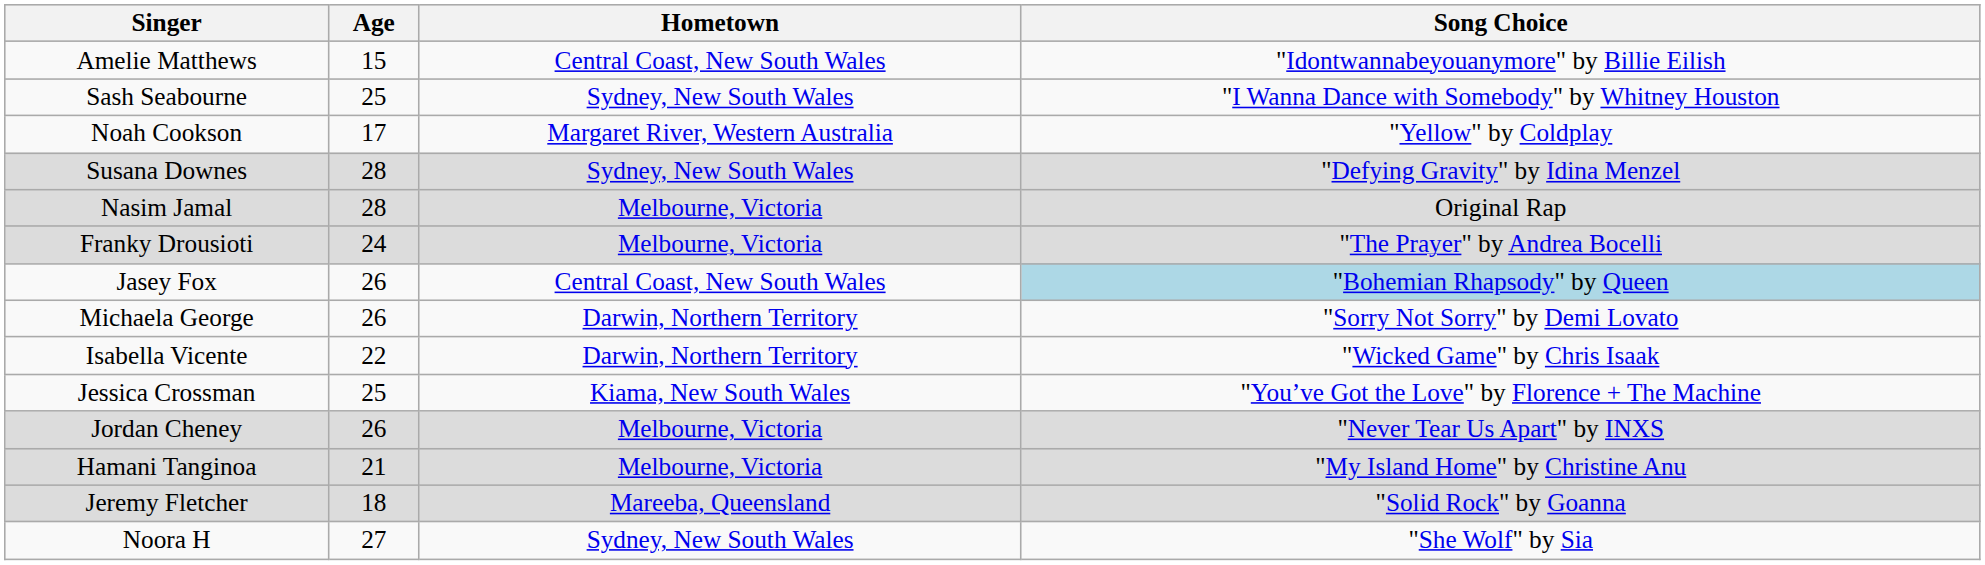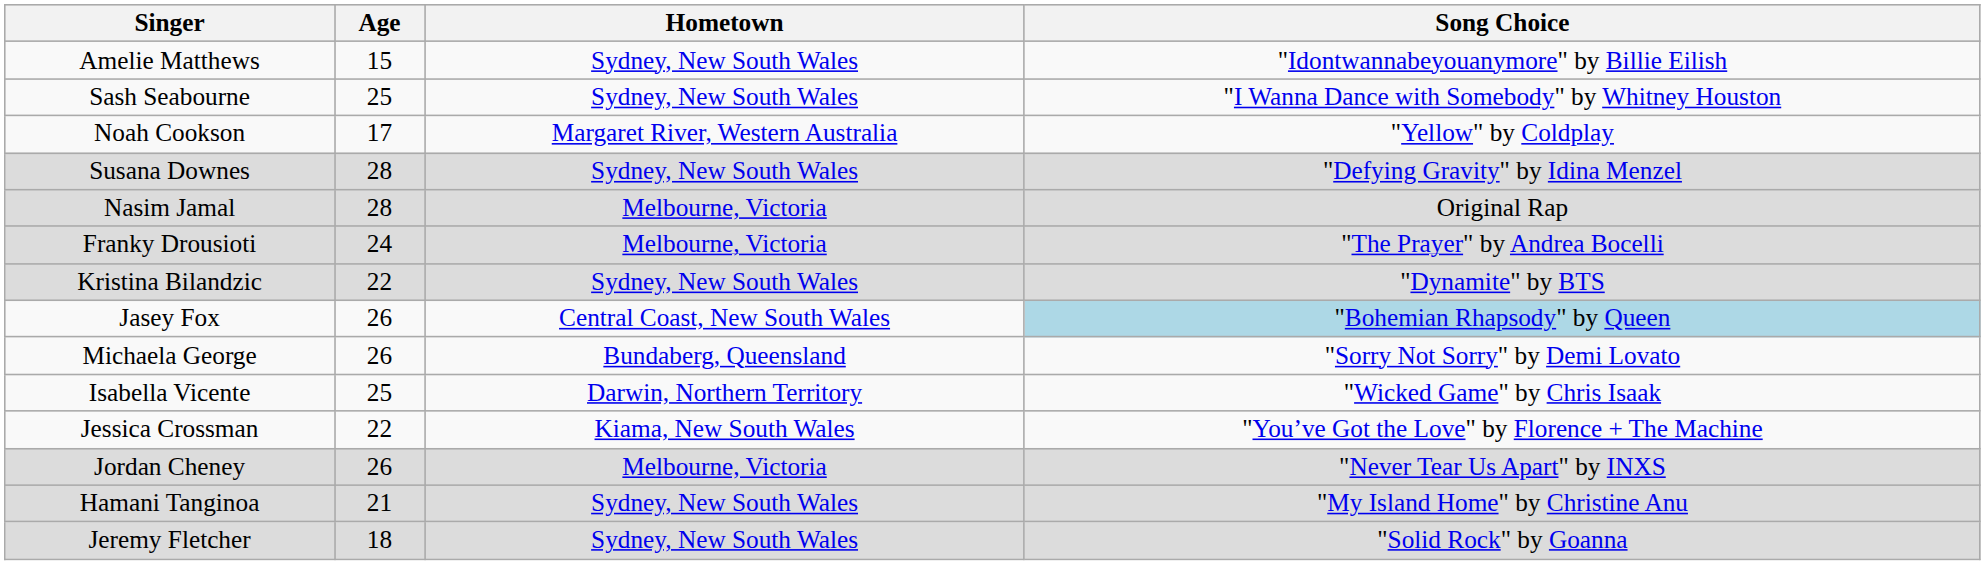Amelie Matthews | Hometown: Central Coast, New South Wales -> Sydney, New South Wales
+ row: Kristina Bilandzic | 22 | Sydney, New South Wales | "Dynamite" by BTS
Michaela George | Hometown: Darwin, Northern Territory -> Bundaberg, Queensland
Isabella Vicente | Age: 22 -> 25
Jessica Crossman | Age: 25 -> 22
Hamani Tanginoa | Hometown: Melbourne, Victoria -> Sydney, New South Wales
Jeremy Fletcher | Hometown: Mareeba, Queensland -> Sydney, New South Wales
- row: Noora H | 27 | Sydney, New South Wales | "She Wolf" by Sia
